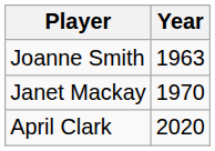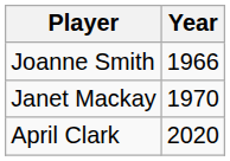Joanne Smith | Year: 1963 -> 1966
